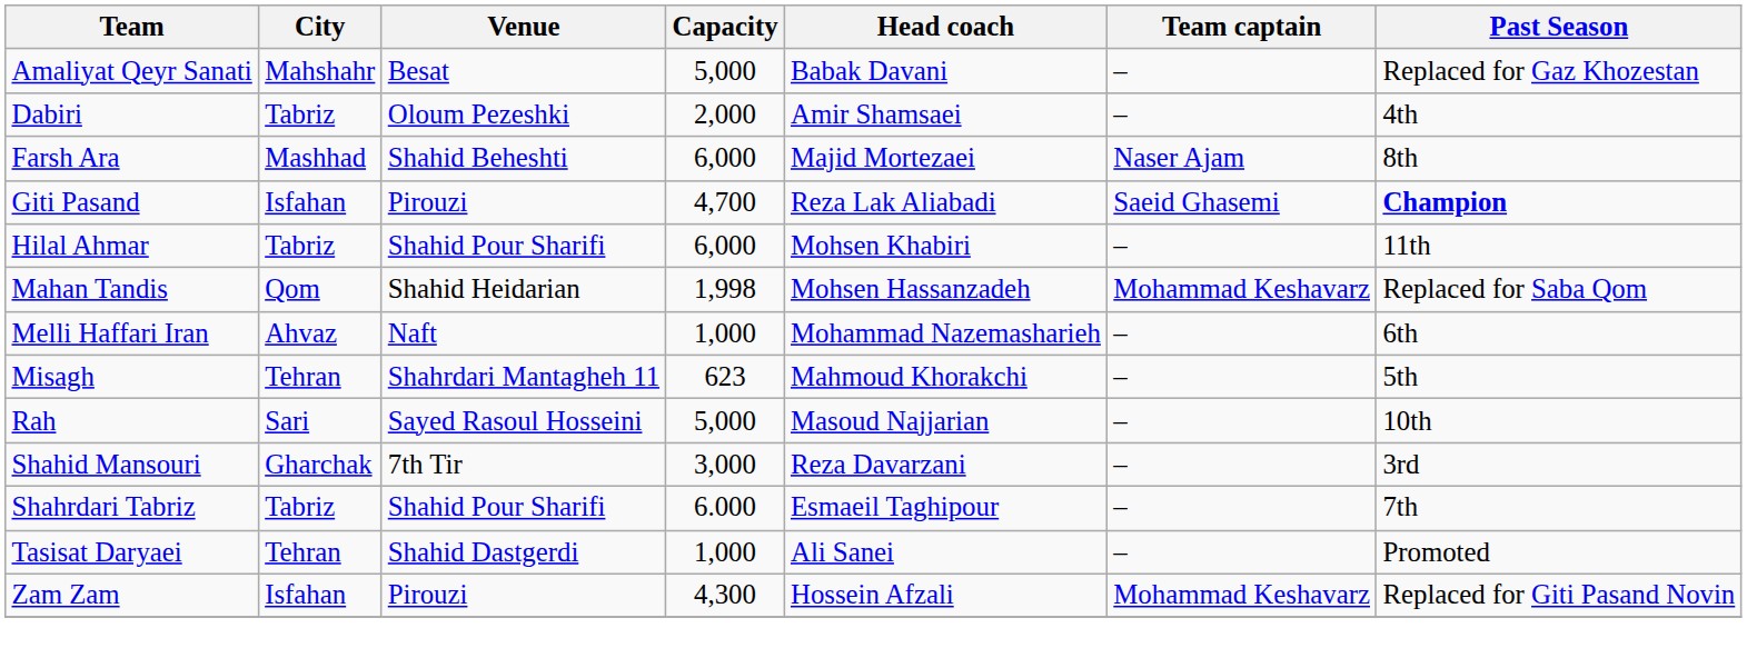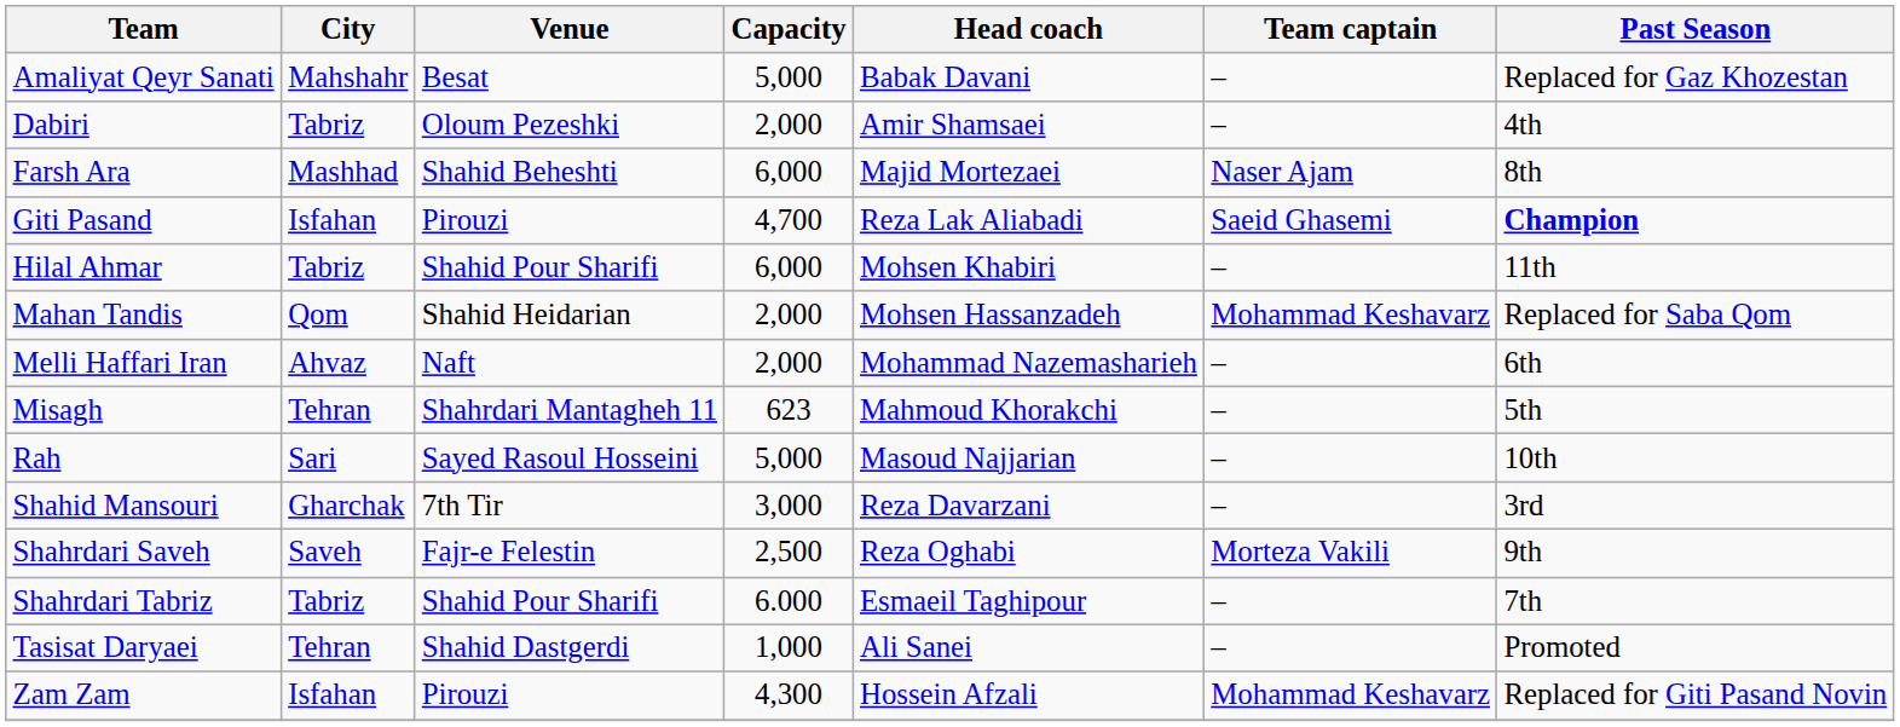Mahan Tandis | Capacity: 1,998 -> 2,000
Melli Haffari Iran | Capacity: 1,000 -> 2,000
+ row: Shahrdari Saveh | Saveh | Fajr-e Felestin | 2,500 | Reza Oghabi | Morteza Vakili | 9th
